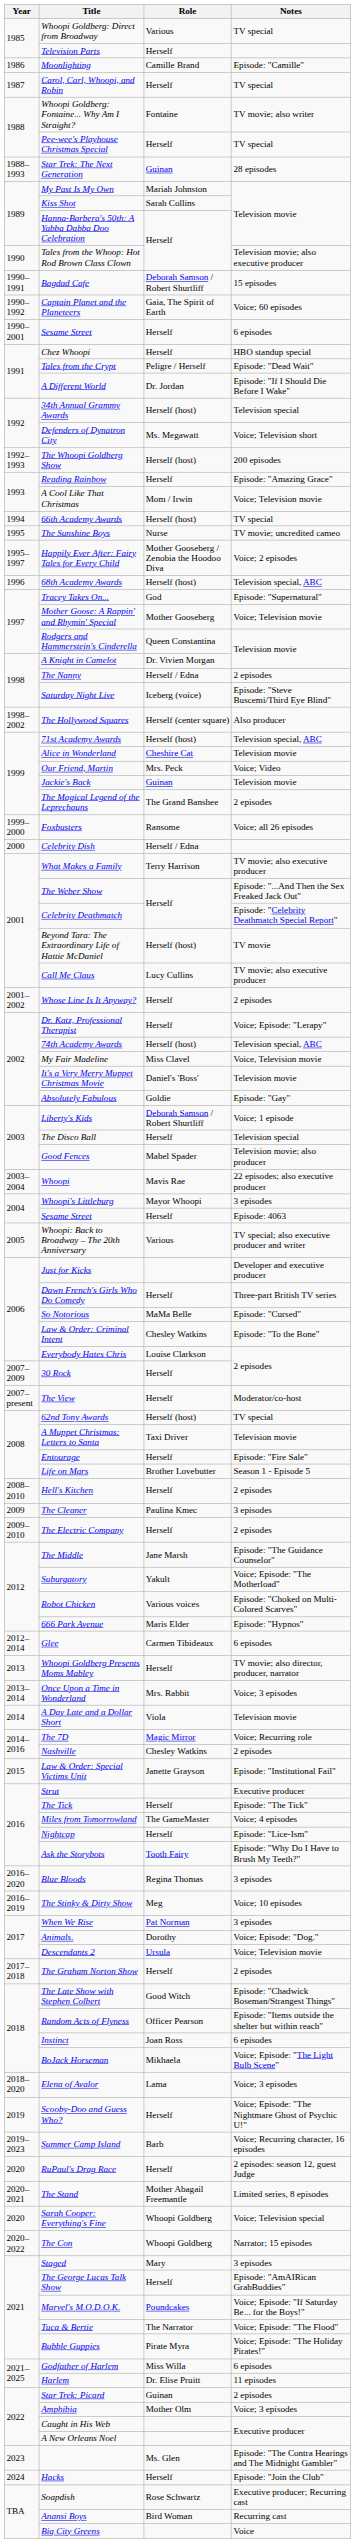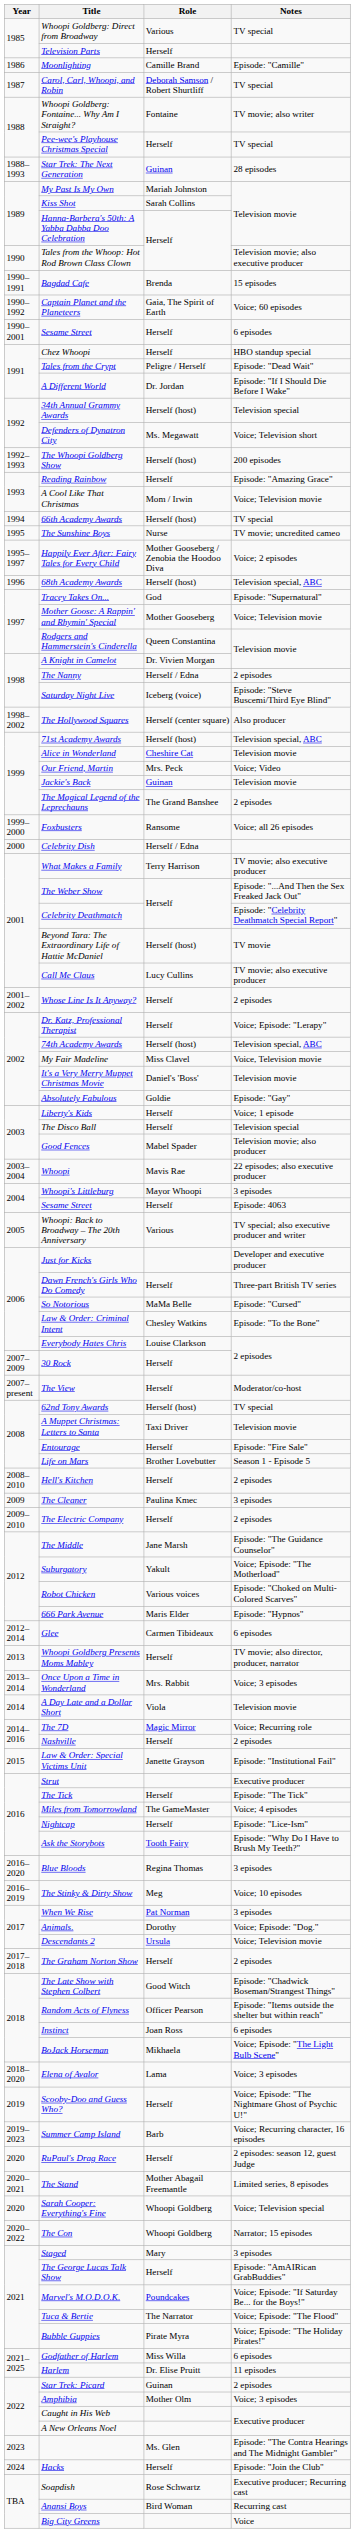Carol, Carl, Whoopi, and Robin | Role: Herself -> Deborah Samson / Robert Shurtliff
Bagdad Cafe | Role: Deborah Samson / Robert Shurtliff -> Brenda
Liberty's Kids | Role: Deborah Samson / Robert Shurtliff -> Herself
Nashville | Role: Chesley Watkins -> Herself
